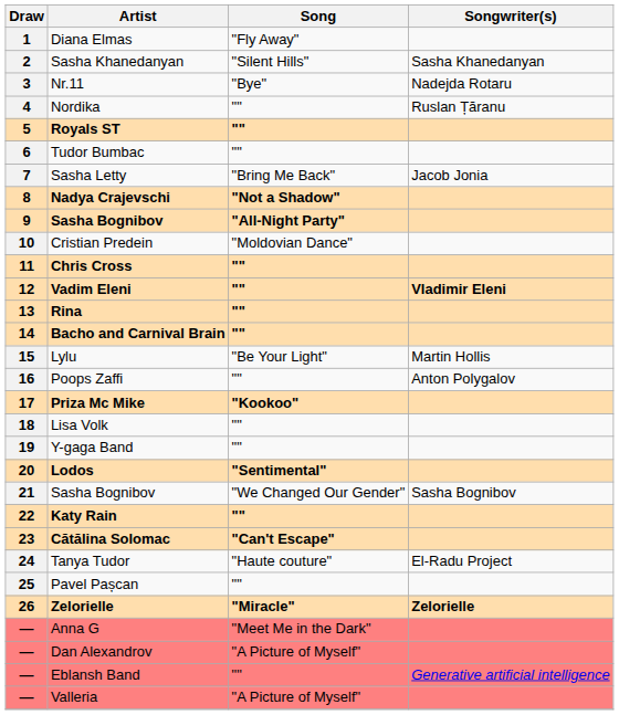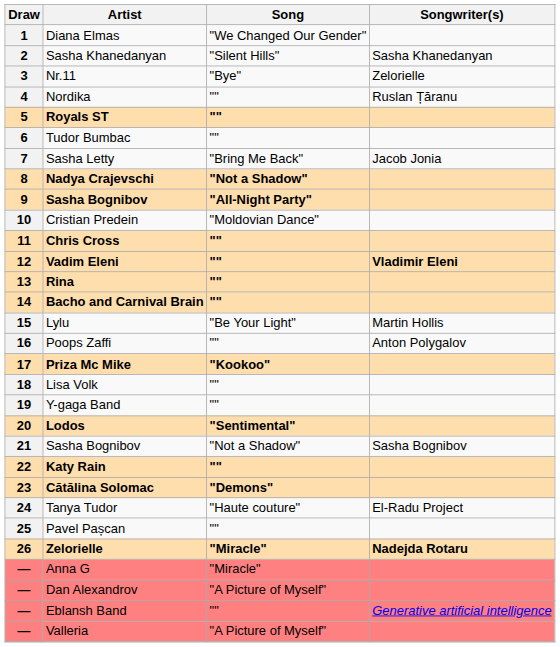1 | Song: "Fly Away" -> "We Changed Our Gender"
3 | Songwriter(s): Nadejda Rotaru -> Zelorielle
21 | Song: "We Changed Our Gender" -> "Not a Shadow"
23 | Song: "Can't Escape" -> "Demons"
26 | Songwriter(s): Zelorielle -> Nadejda Rotaru
— / Anna G | Song: "Meet Me in the Dark" -> "Miracle"
